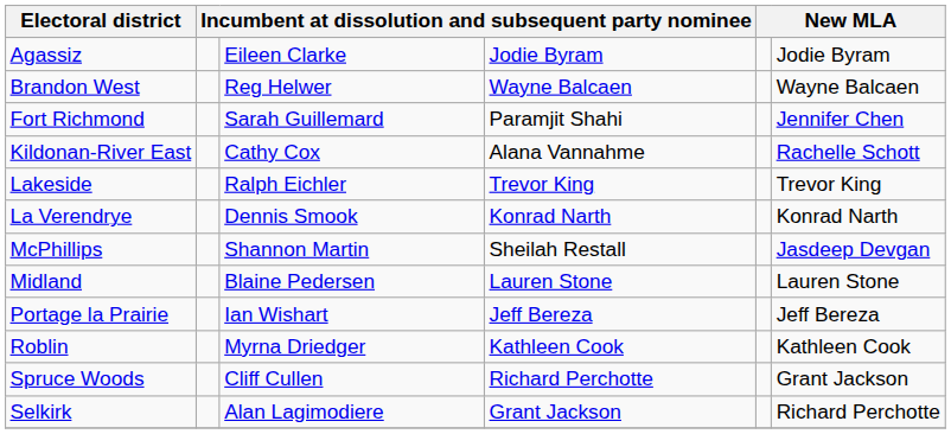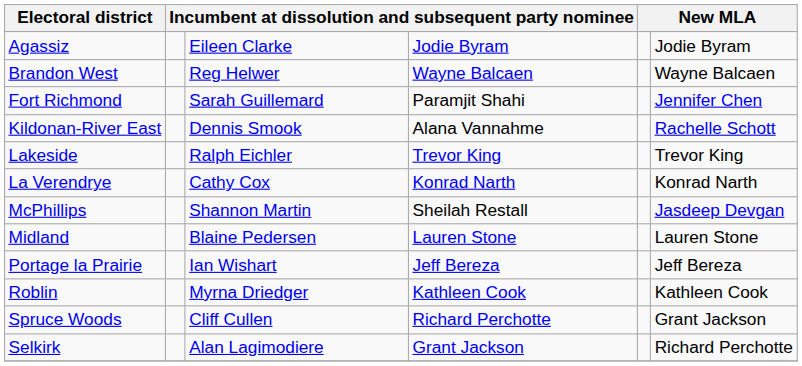Kildonan-River East | column 3: Cathy Cox -> Dennis Smook
La Verendrye | column 3: Dennis Smook -> Cathy Cox
